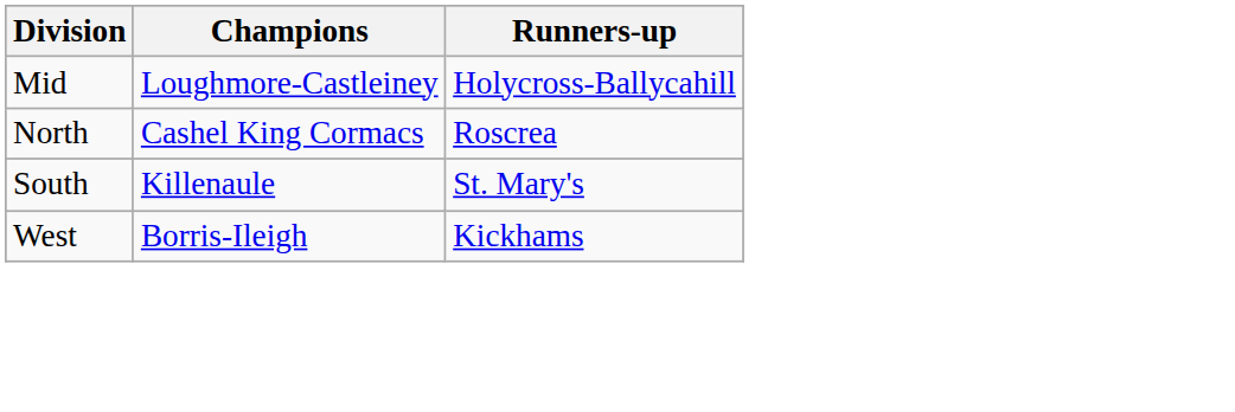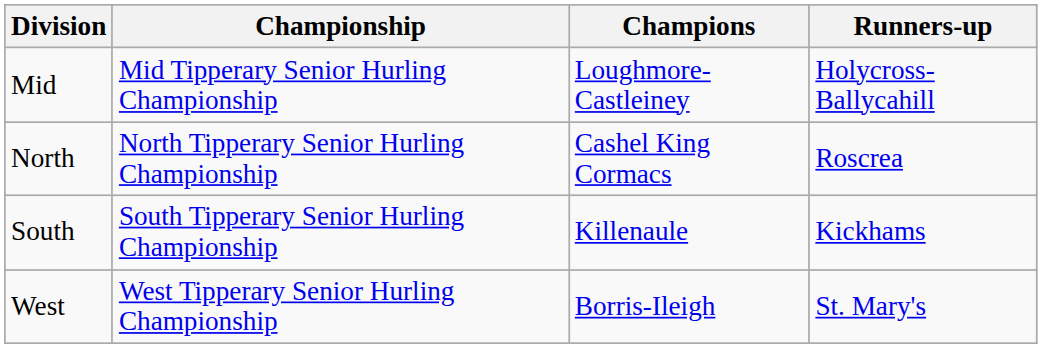+ column: Championship | Mid Tipperary Senior Hurling Championship | North Tipperary Senior Hurling Championship | South Tipperary Senior Hurling Championship | West Tipperary Senior Hurling Championship
South | Runners-up: St. Mary's -> Kickhams
West | Runners-up: Kickhams -> St. Mary's
